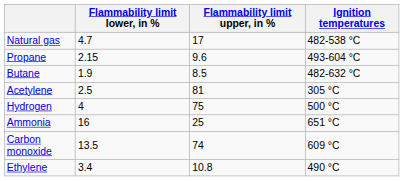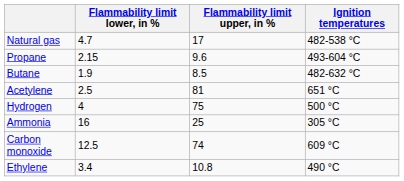Acetylene | Ignition temperatures: 305 °C -> 651 °C
Ammonia | Ignition temperatures: 651 °C -> 305 °C
Carbon monoxide | Flammability limit lower, in %: 13.5 -> 12.5
